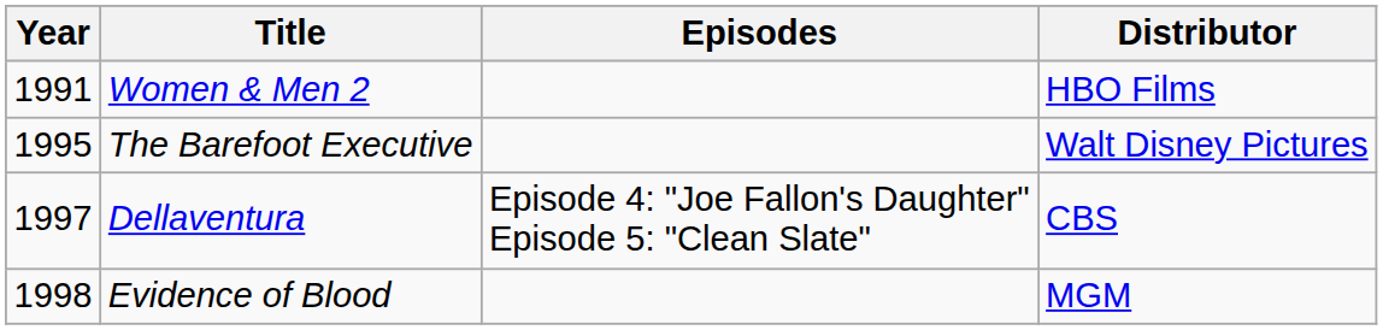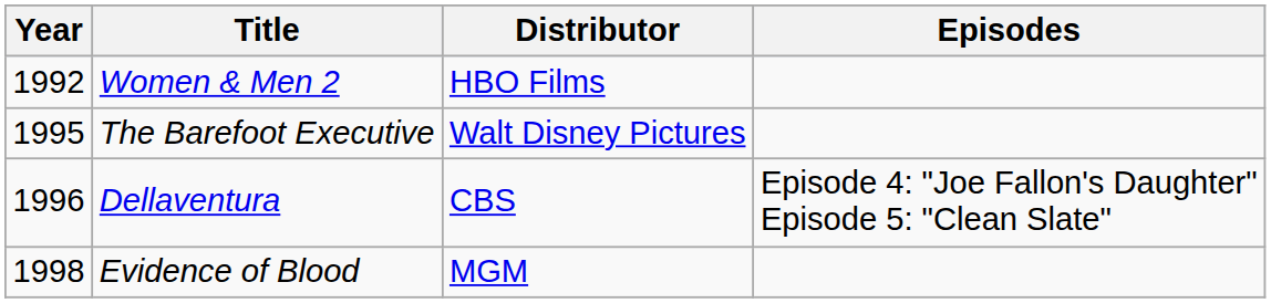columns swapped: Distributor <-> Episodes
Women & Men 2 | Year: 1991 -> 1992
Dellaventura | Year: 1997 -> 1996
